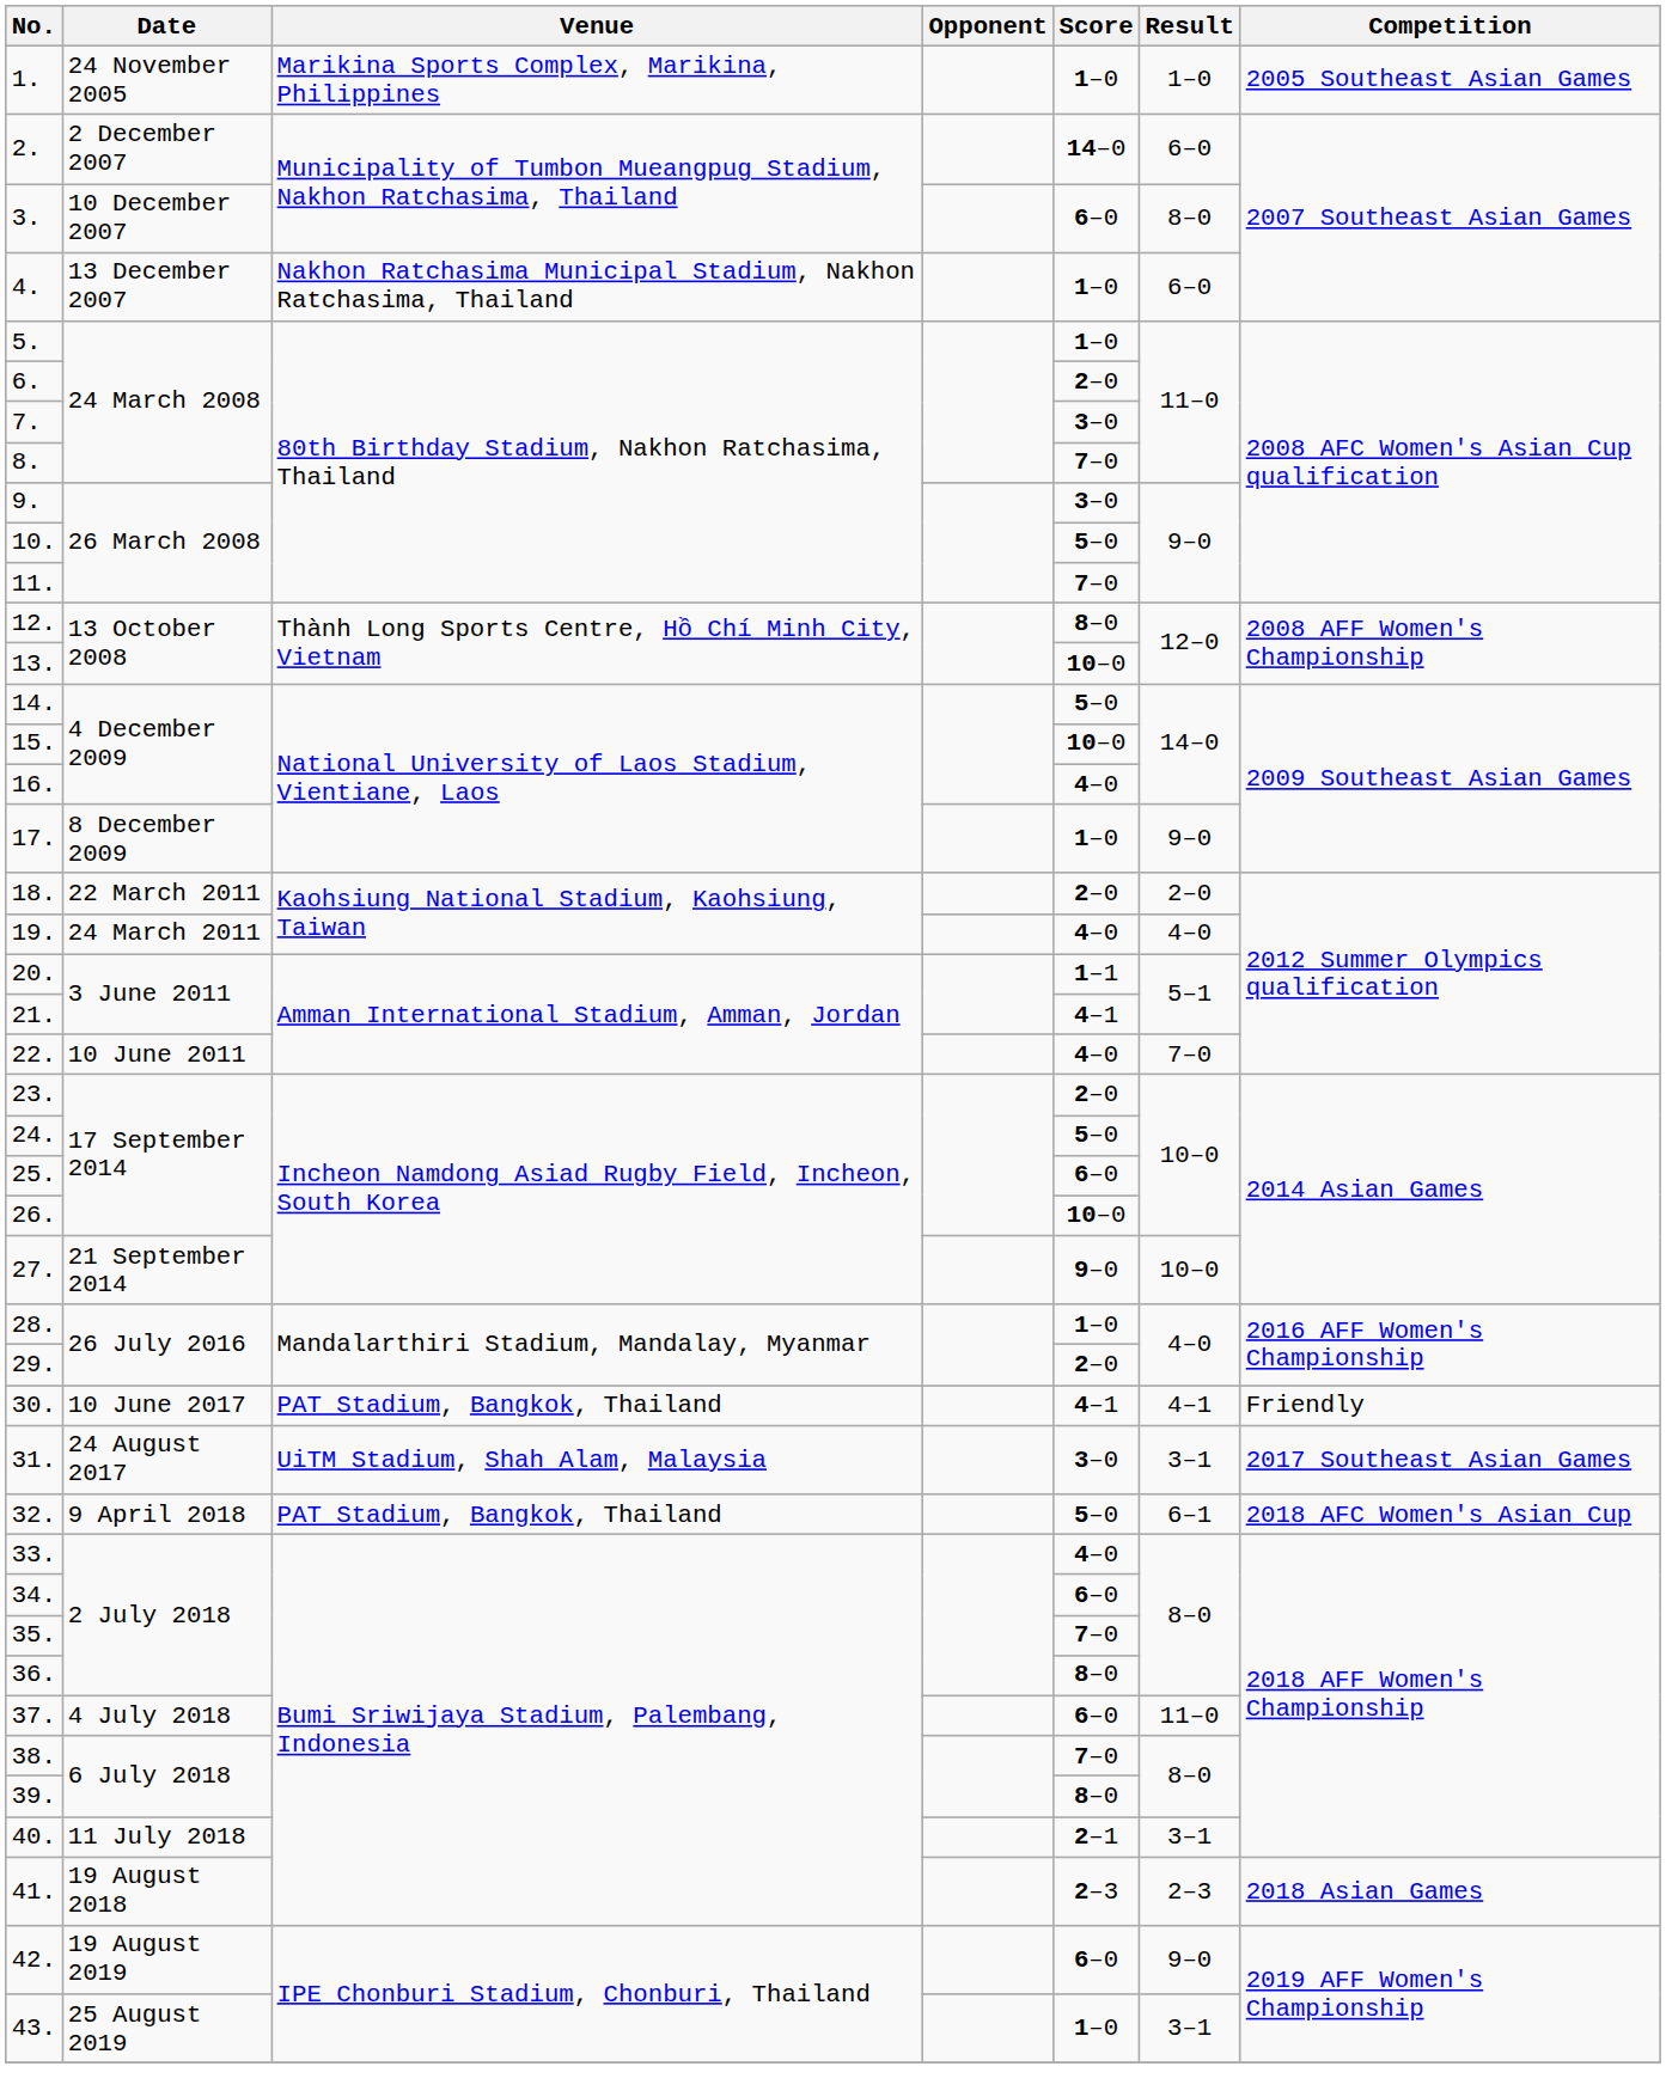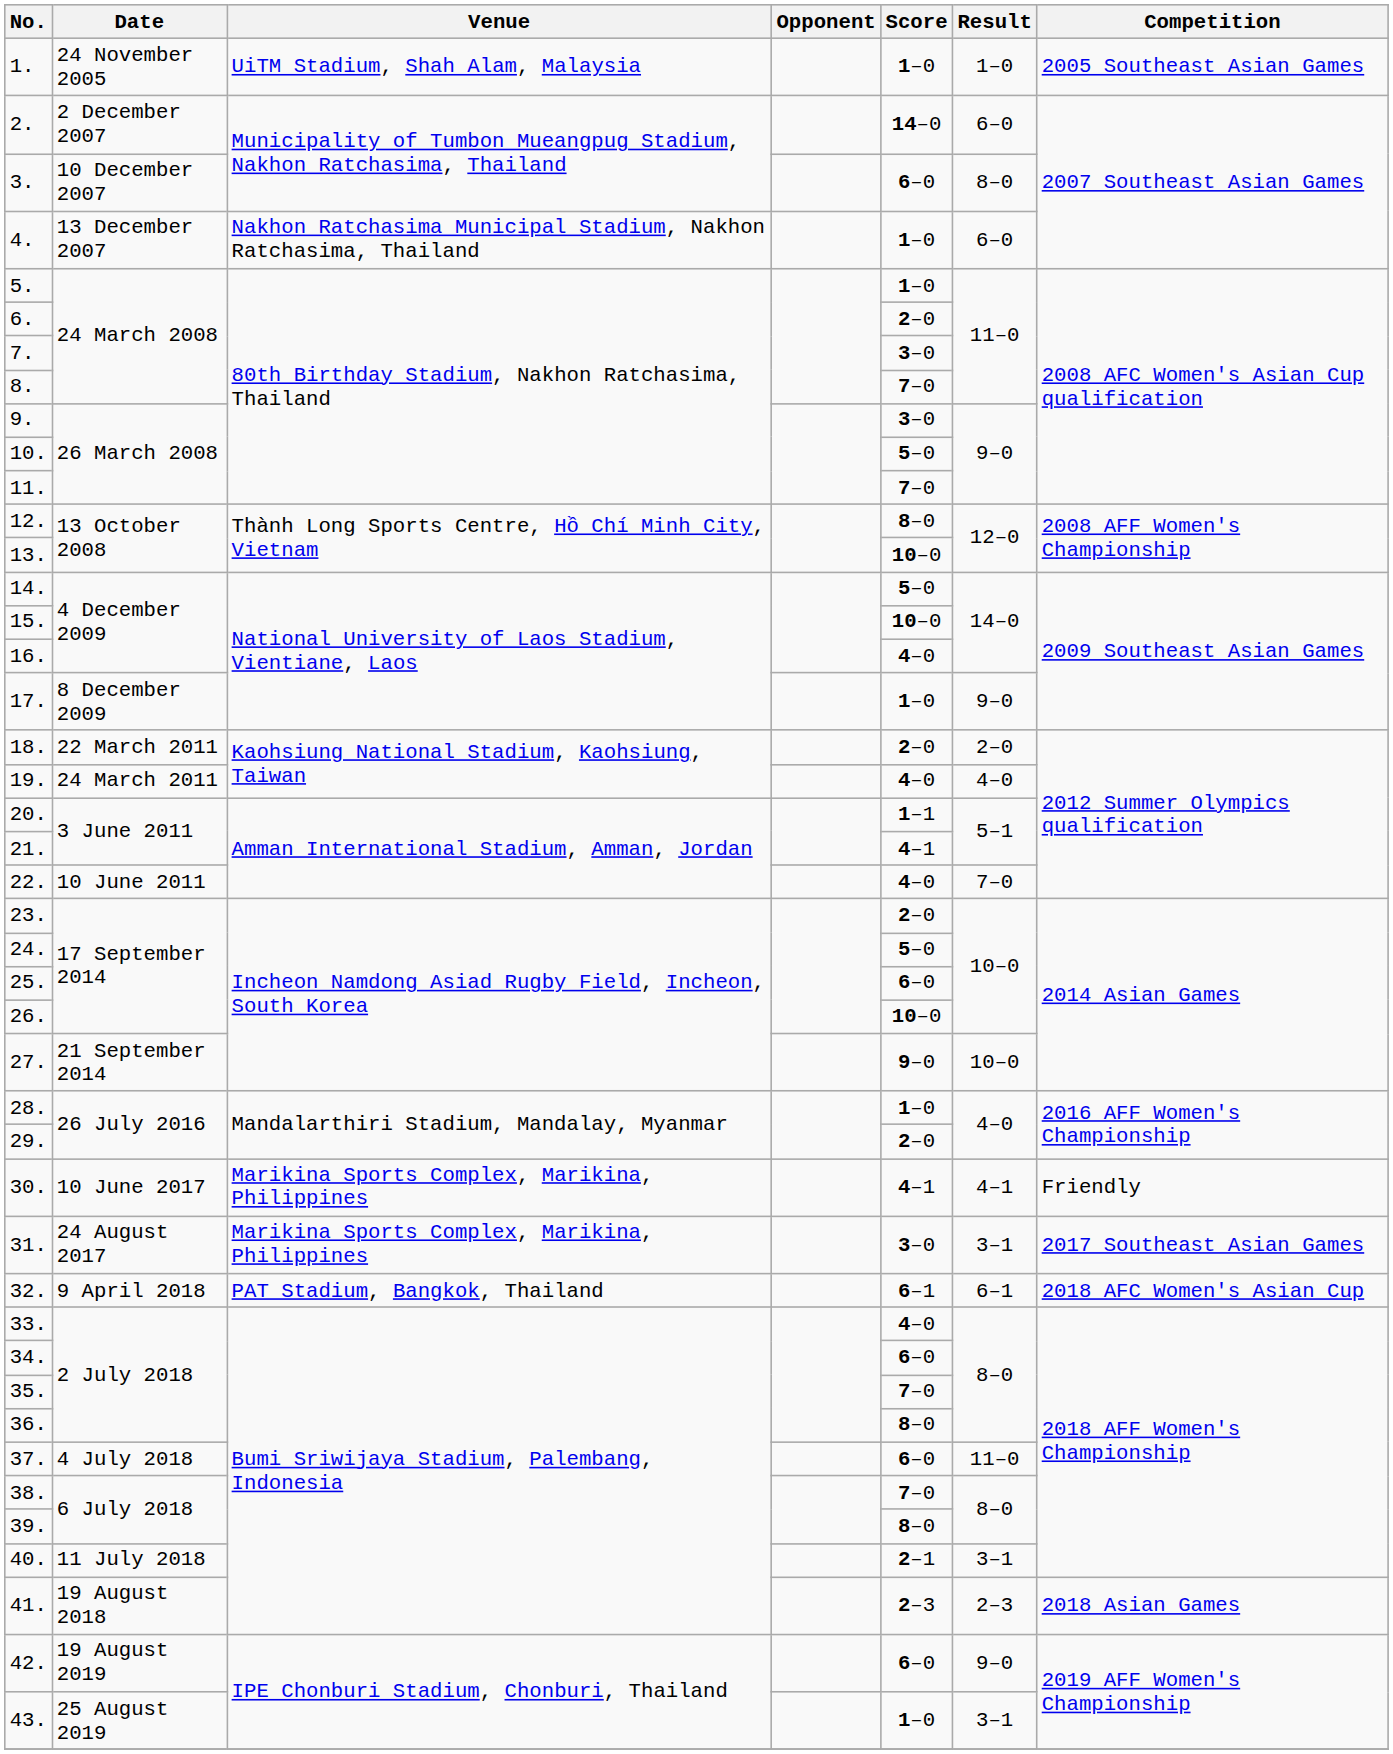1. | Venue: Marikina Sports Complex, Marikina, Philippines -> UiTM Stadium, Shah Alam, Malaysia
30. | Venue: PAT Stadium, Bangkok, Thailand -> Marikina Sports Complex, Marikina, Philippines
31. | Venue: UiTM Stadium, Shah Alam, Malaysia -> Marikina Sports Complex, Marikina, Philippines
32. | Score: 5–0 -> 6–1
